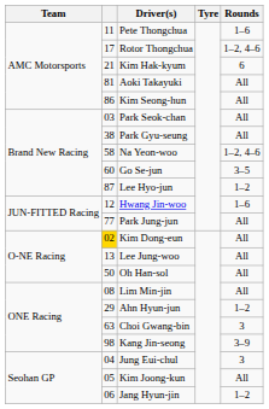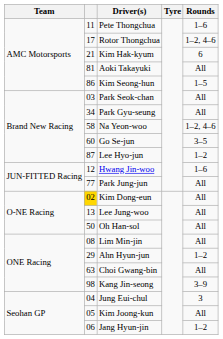Kim Seong-hun | Rounds: All -> 1–5
Park Gyu-seung | column 2: 38 -> 34
Choi Gwang-bin | Rounds: 3 -> All
